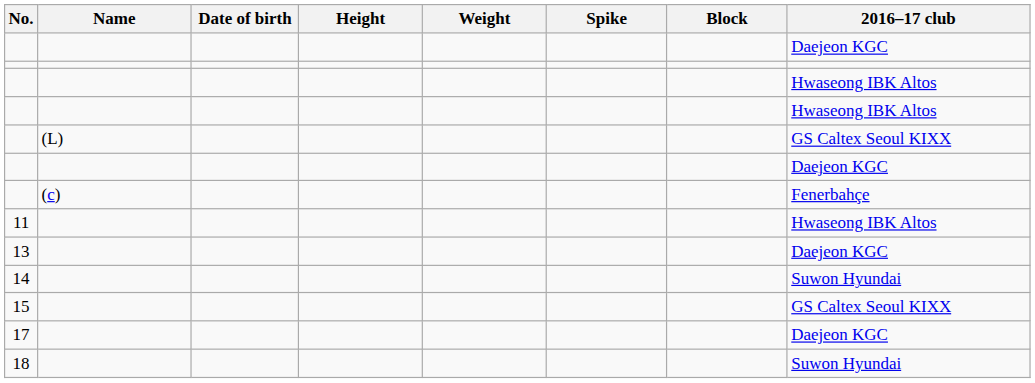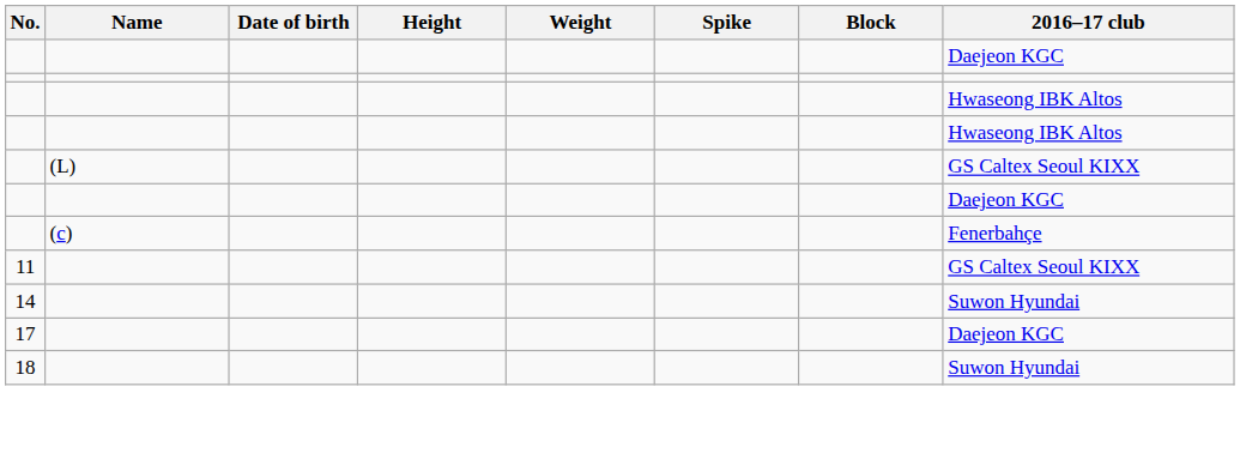11 | 2016–17 club: Hwaseong IBK Altos -> GS Caltex Seoul KIXX
- row: 13 | Daejeon KGC
- row: 15 | GS Caltex Seoul KIXX
